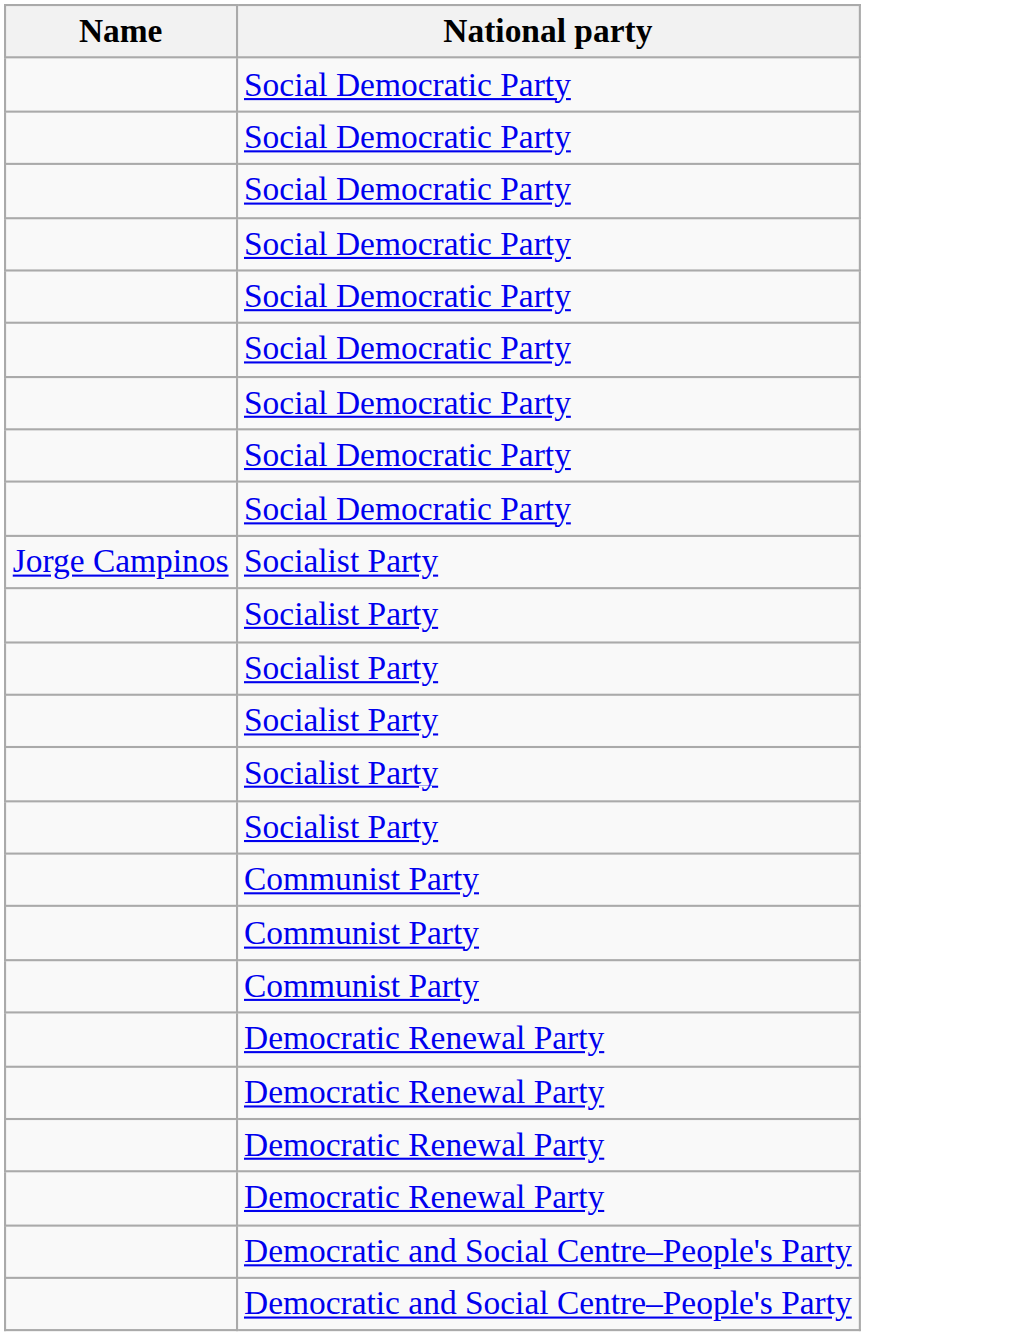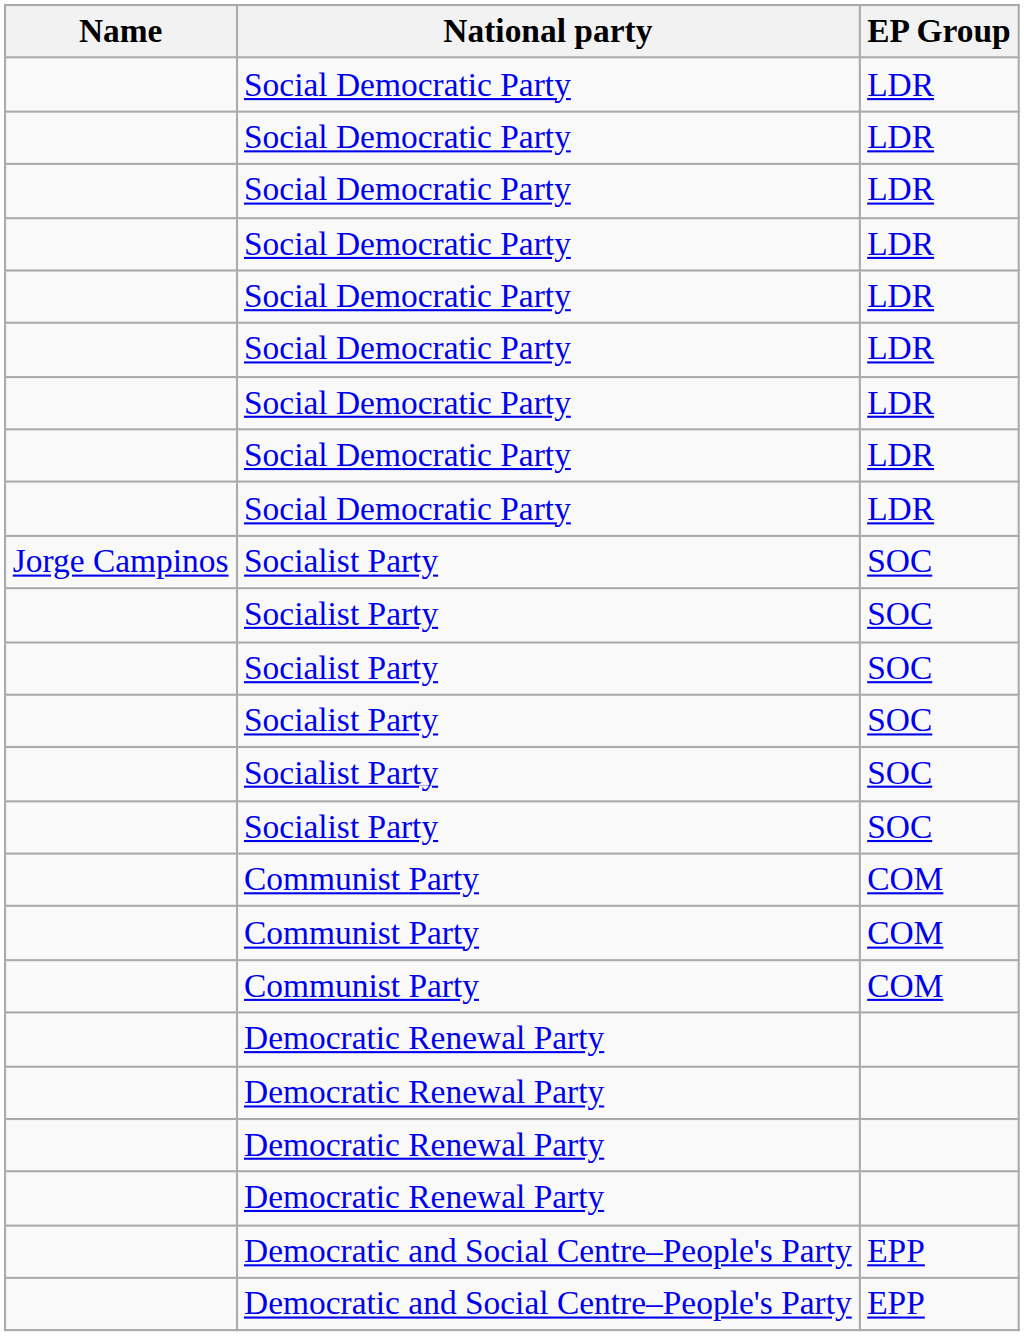+ column: EP Group | LDR | LDR | LDR | LDR | LDR | LDR | LDR | LDR | LDR | SOC | SOC | SOC | SOC | SOC | SOC | COM | COM | COM | EPP | EPP
